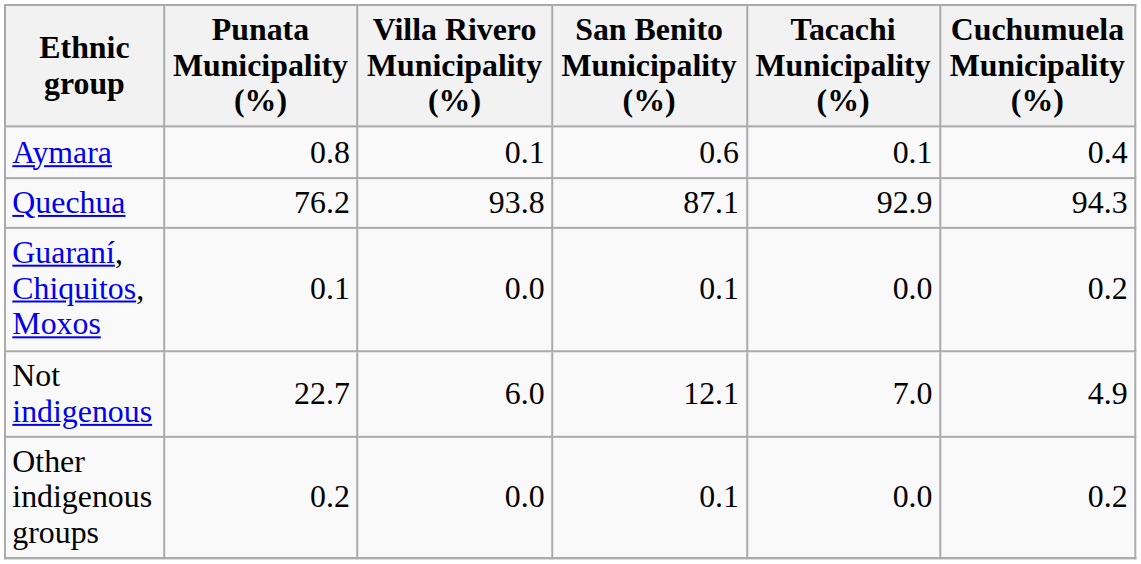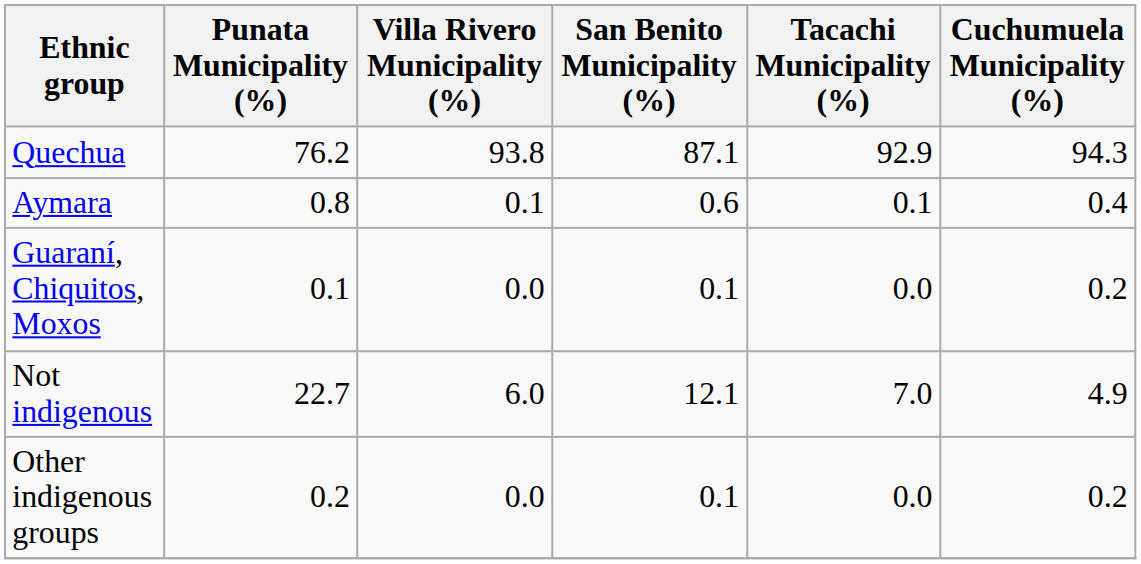rows swapped: Quechua <-> Aymara
